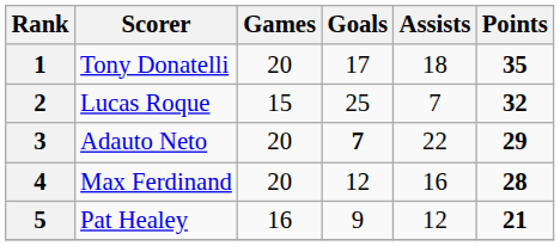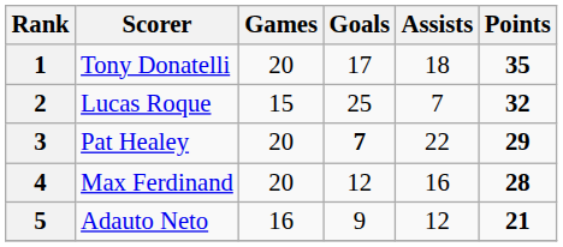3 | Scorer: Adauto Neto -> Pat Healey
5 | Scorer: Pat Healey -> Adauto Neto
